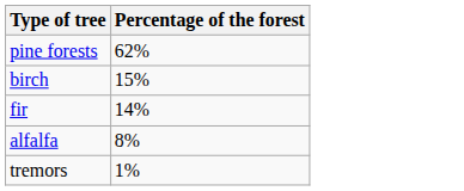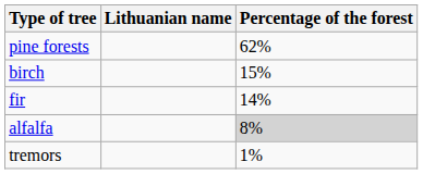+ column: Lithuanian name
alfalfa | Percentage of the forest: no background -> lightgrey background
